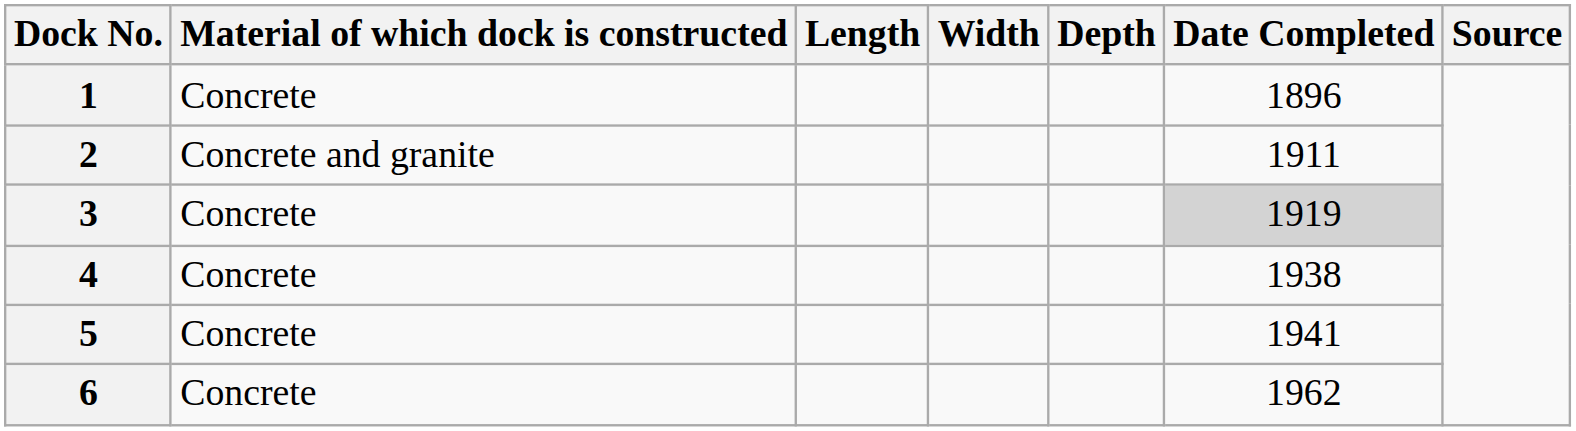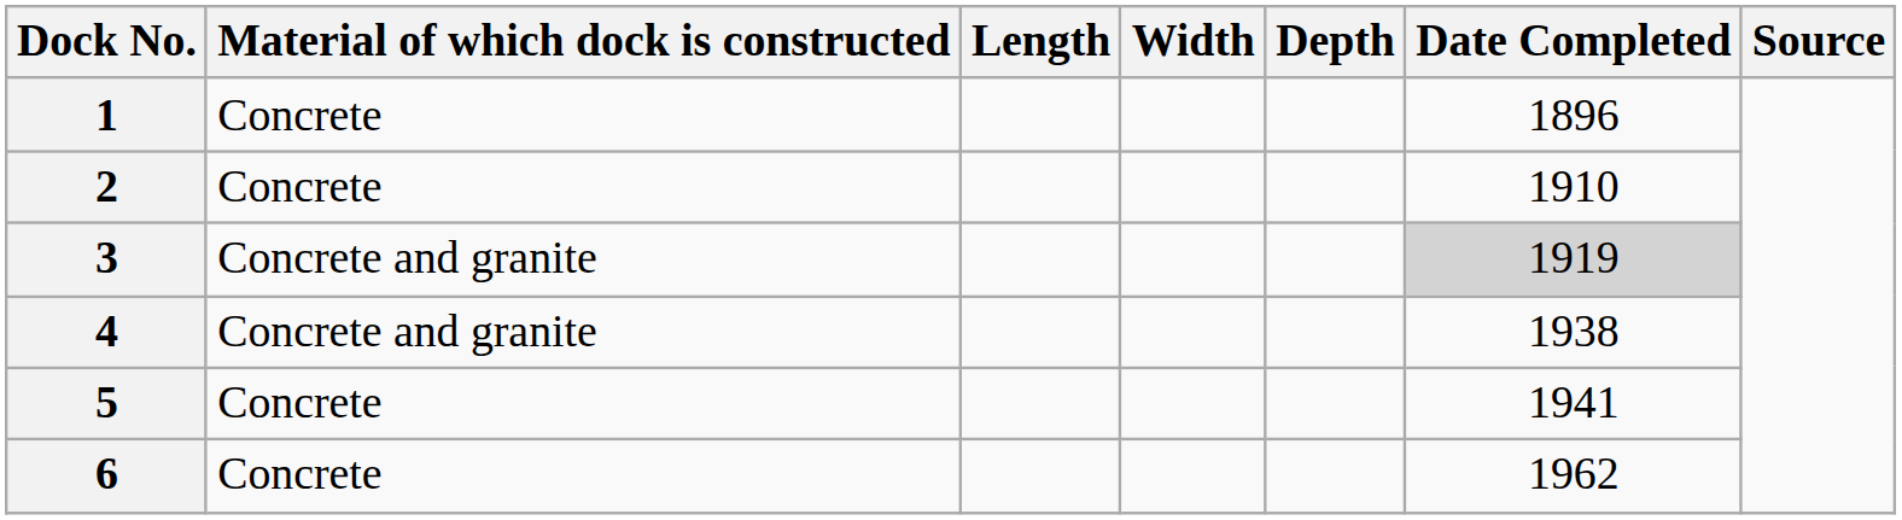2 | Material of which dock is constructed: Concrete and granite -> Concrete
2 | Date Completed: 1911 -> 1910
3 | Material of which dock is constructed: Concrete -> Concrete and granite
4 | Material of which dock is constructed: Concrete -> Concrete and granite
